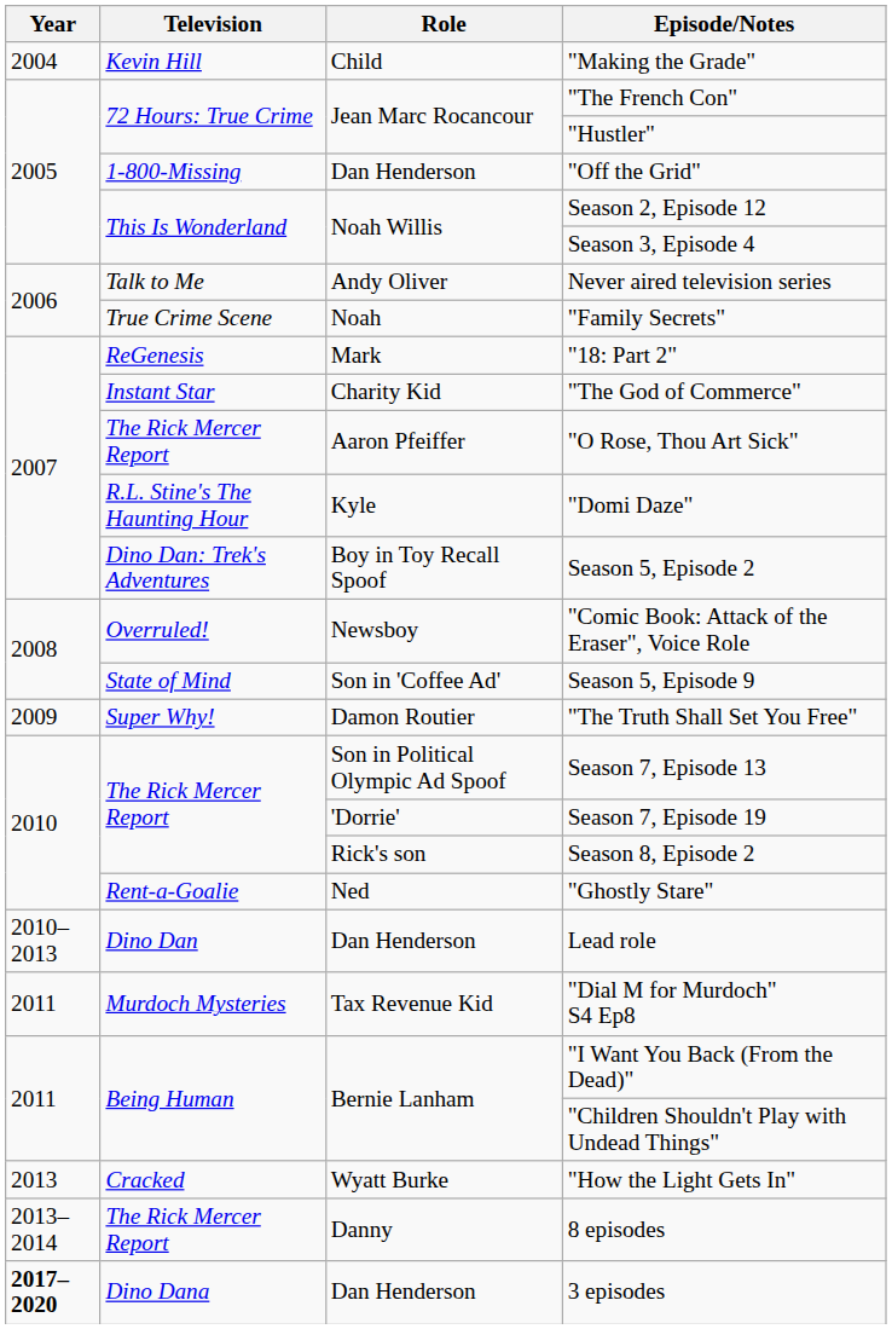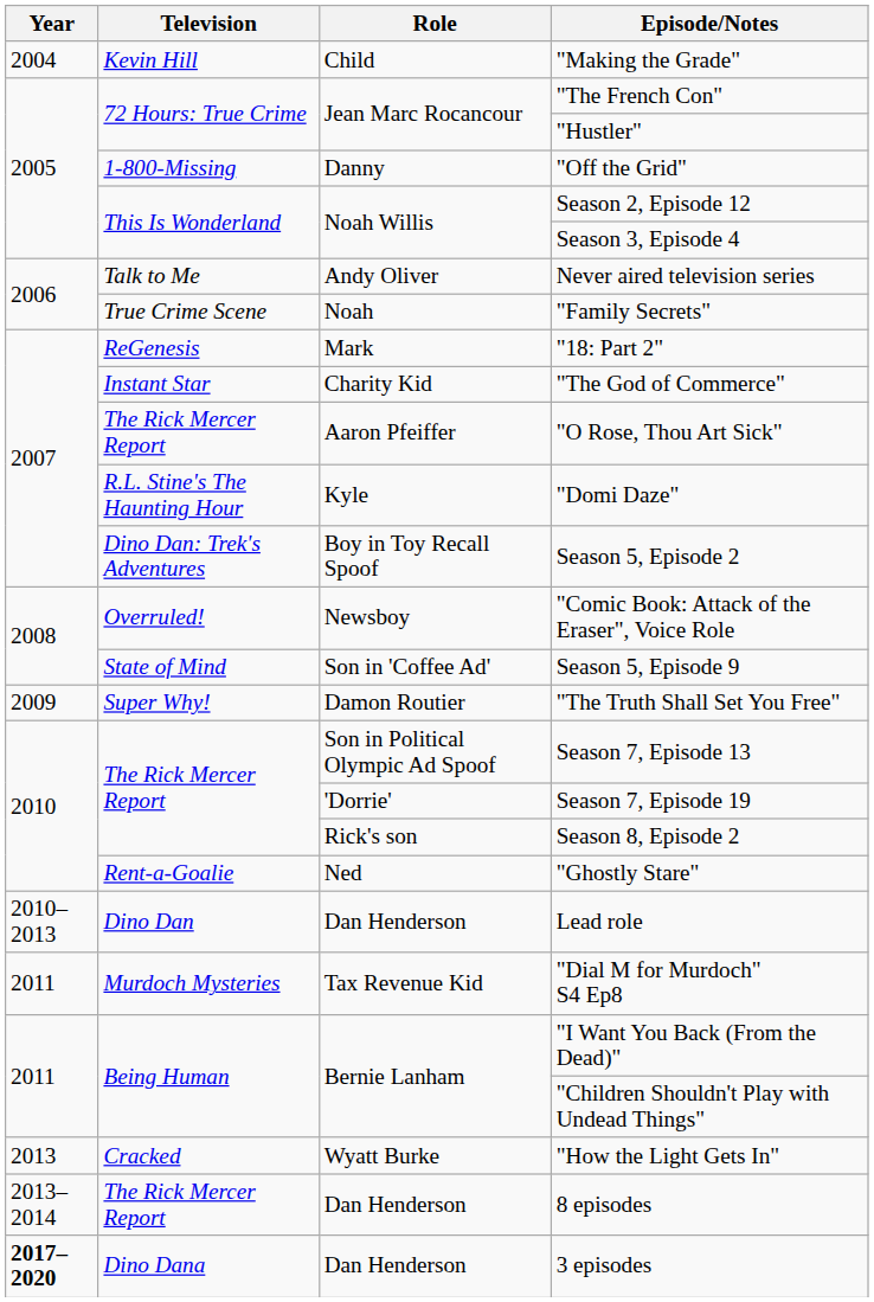"Off the Grid" | Role: Dan Henderson -> Danny
8 episodes | Role: Danny -> Dan Henderson
